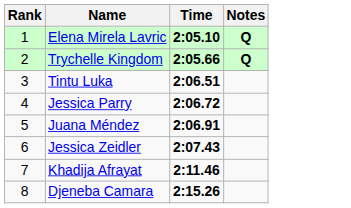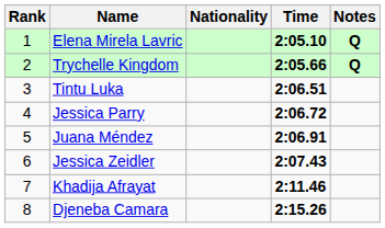+ column: Nationality
